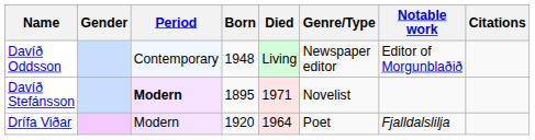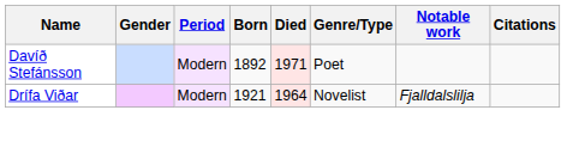- row: Davíð Oddsson | Contemporary | 1948 | Living | Newspaper editor | Editor of Morgunblaðið
Davíð Stefánsson | Period: bold -> normal
Davíð Stefánsson | Born: 1895 -> 1892
Davíð Stefánsson | Genre/Type: Novelist -> Poet
Drífa Viðar | Born: 1920 -> 1921
Drífa Viðar | Genre/Type: Poet -> Novelist
